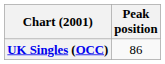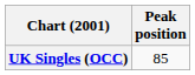UK Singles (OCC) | Peak position: 86 -> 85
